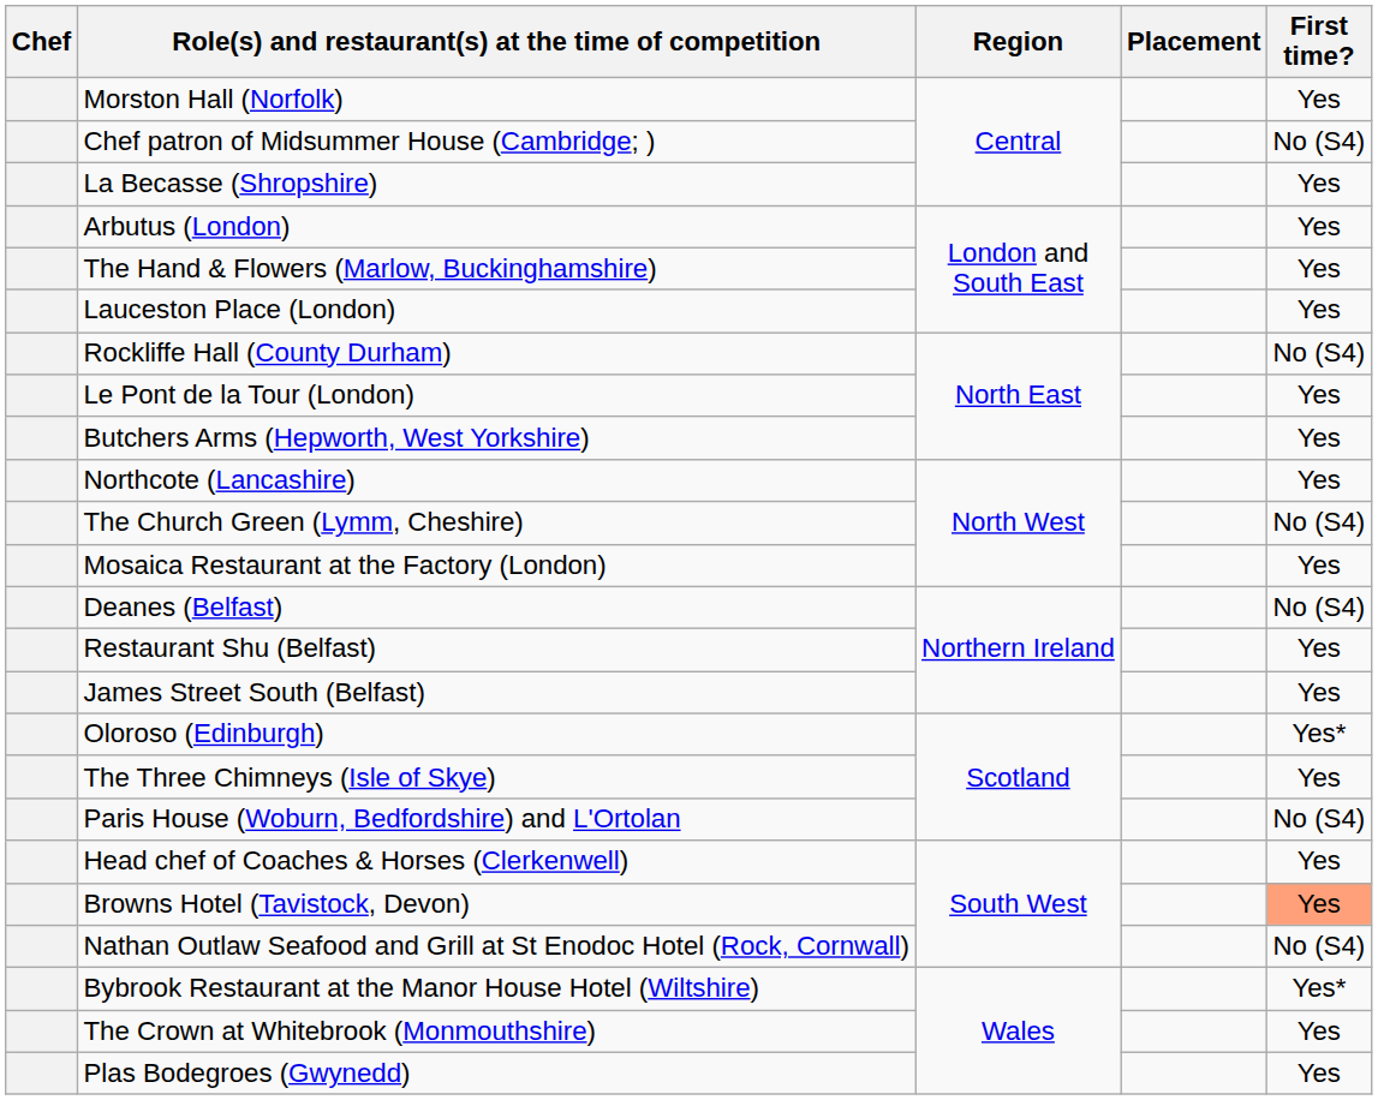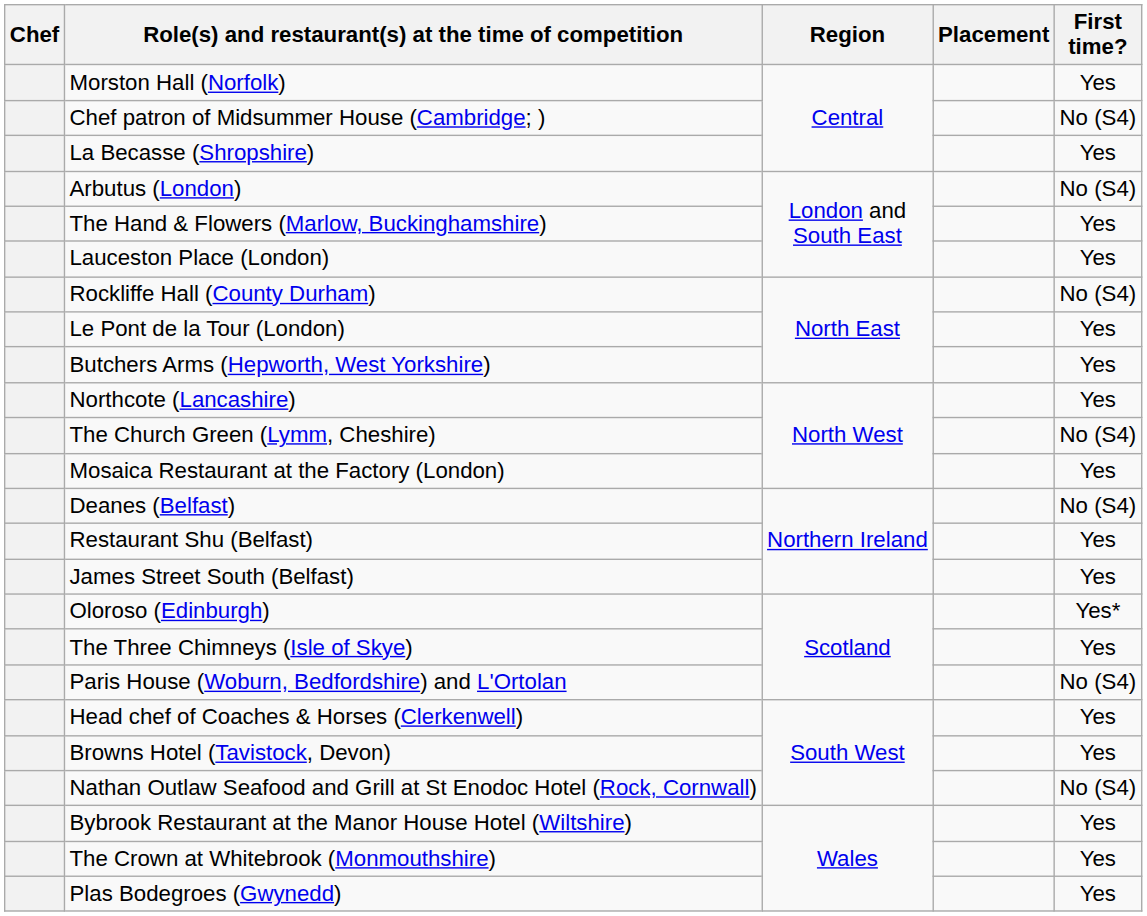Arbutus (London) | First time?: Yes -> No (S4)
Browns Hotel (Tavistock, Devon) | First time?: lightsalmon background -> no background
Bybrook Restaurant at the Manor House Hotel (Wiltshire) | First time?: Yes* -> Yes
